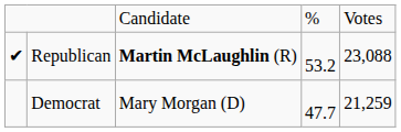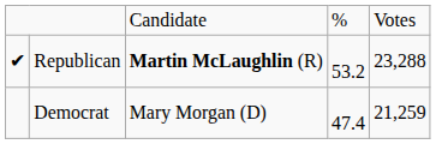Republican | column 5: 23,088 -> 23,288
Democrat | column 4: 47.7 -> 47.4
